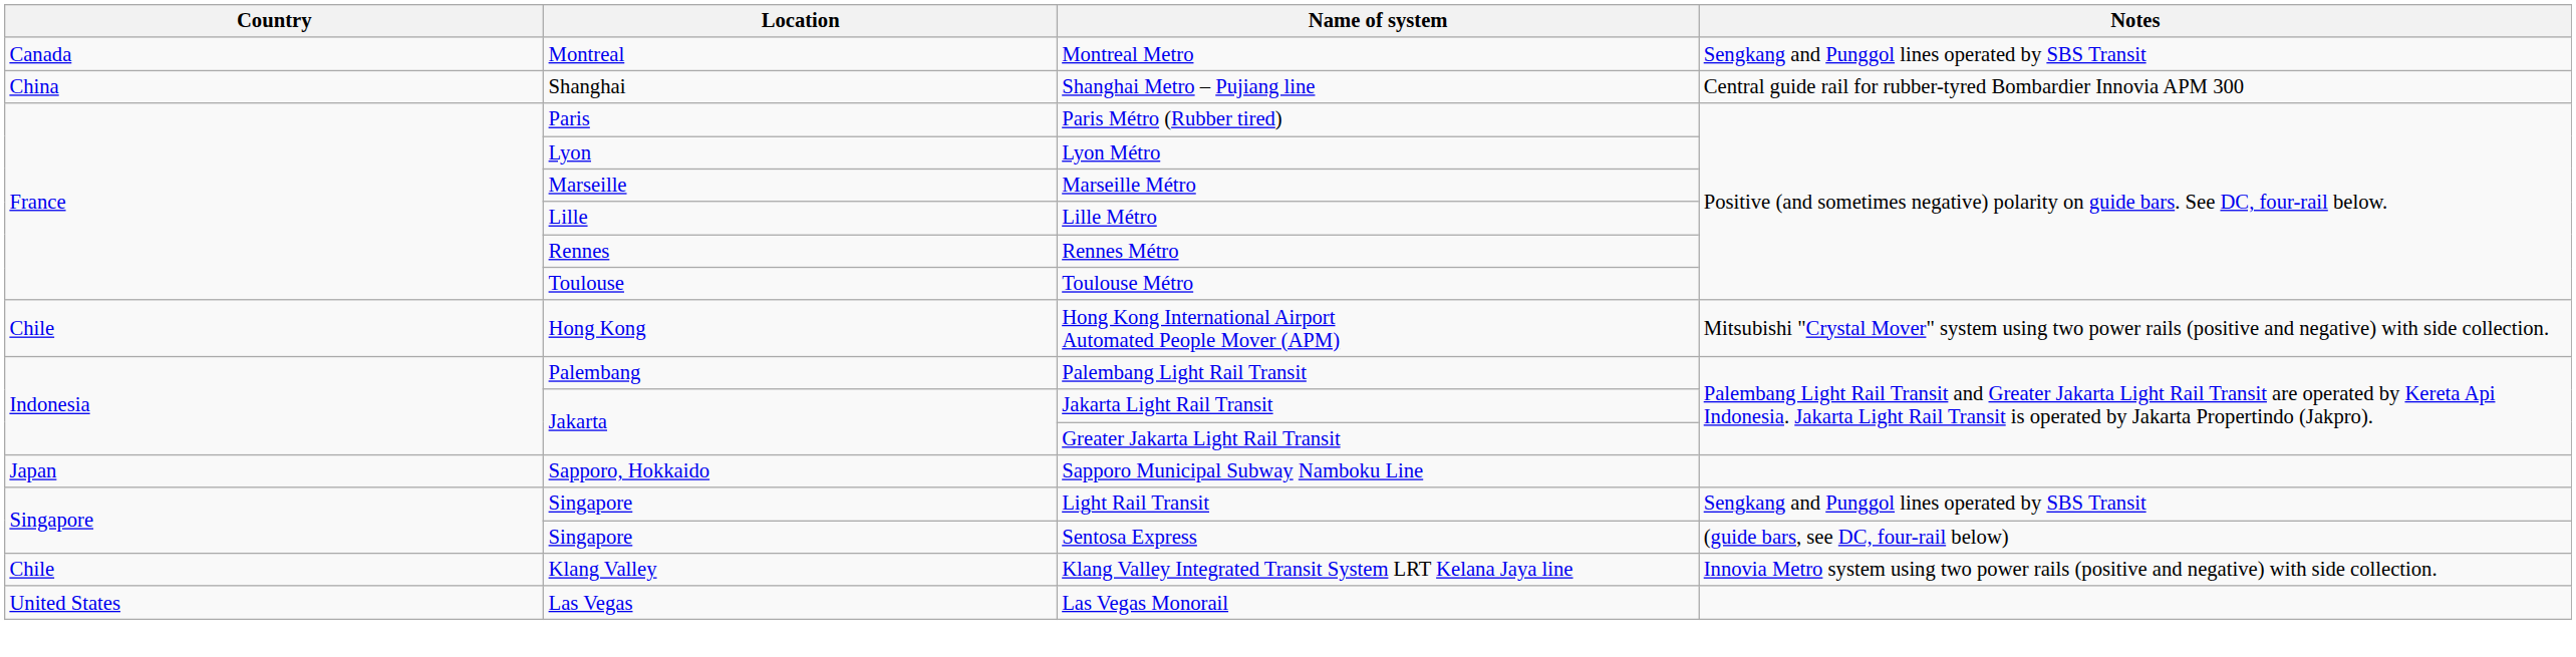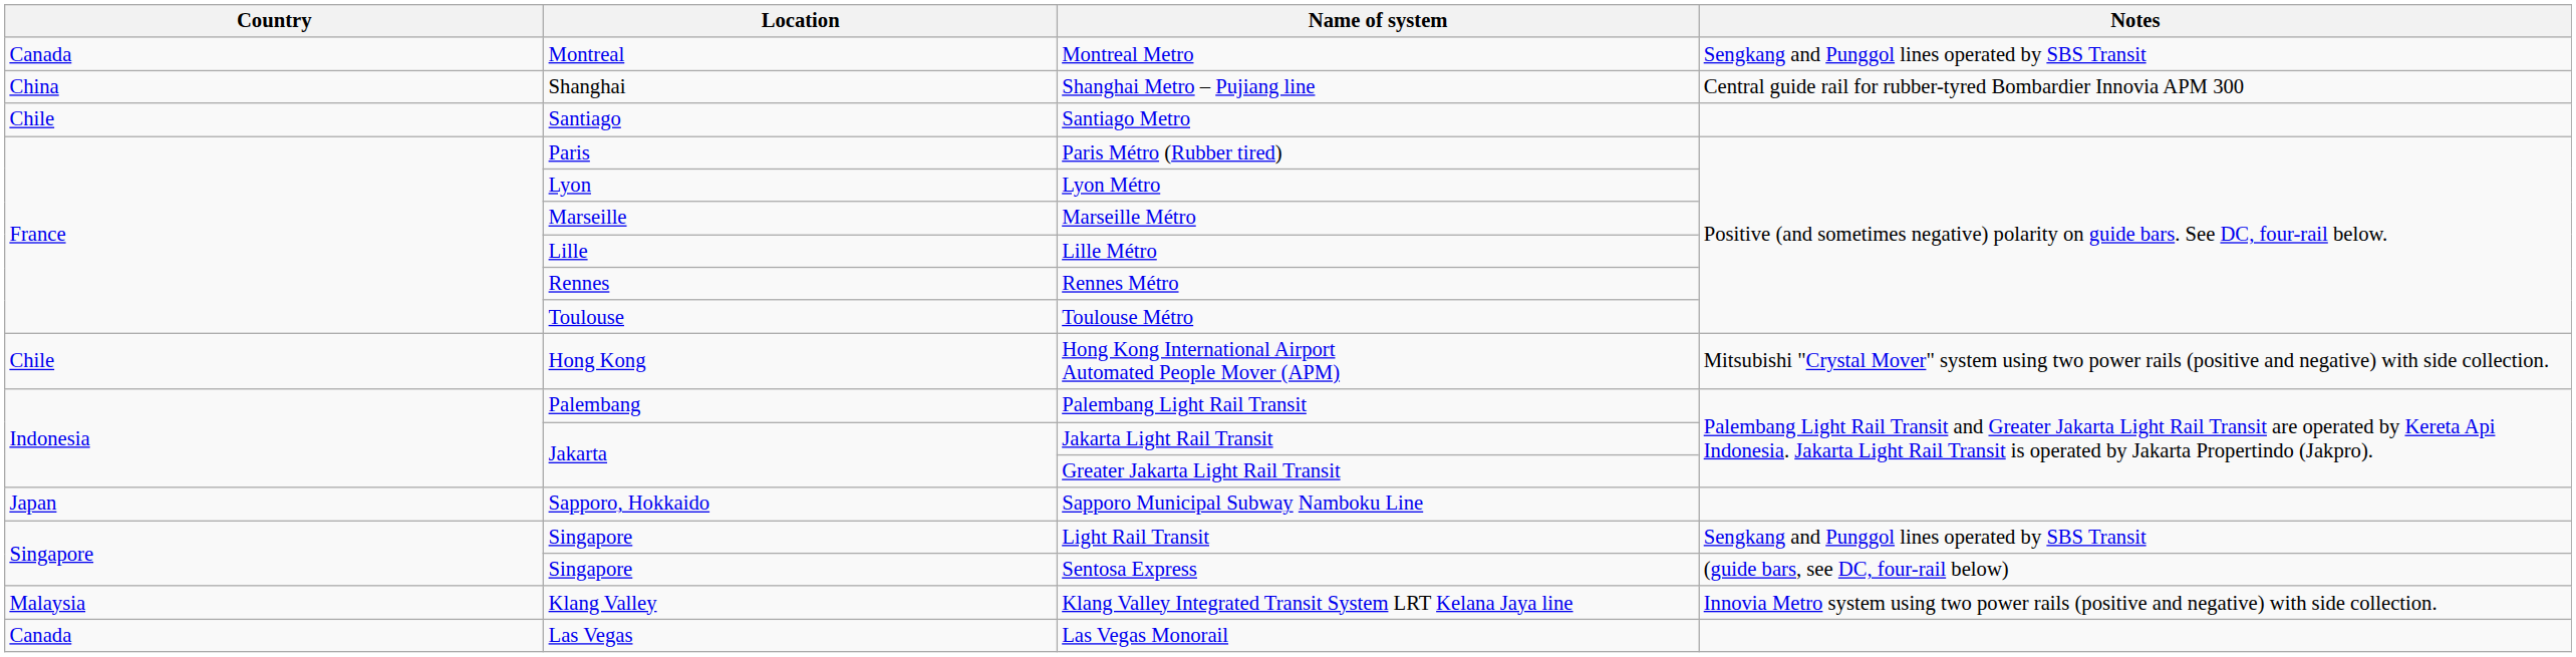+ row: Chile | Santiago | Santiago Metro
Klang Valley Integrated Transit System LRT Kelana Jaya line | Country: Chile -> Malaysia
Las Vegas Monorail | Country: United States -> Canada
